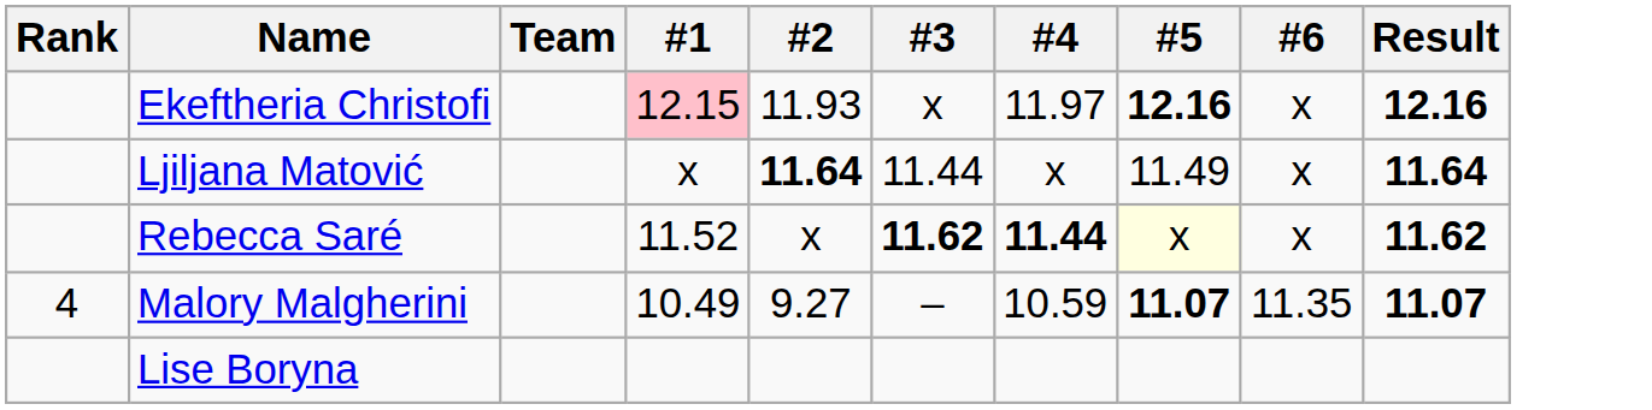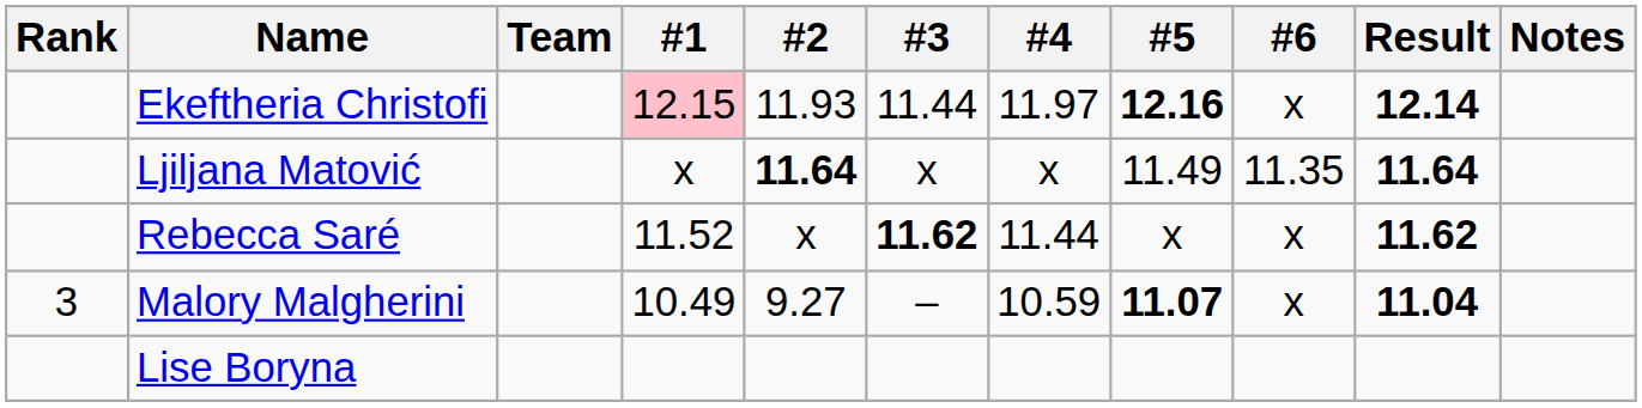+ column: Notes
Ekeftheria Christofi | #3: x -> 11.44
Ekeftheria Christofi | Result: 12.16 -> 12.14
Ljiljana Matović | #3: 11.44 -> x
Ljiljana Matović | #6: x -> 11.35
Rebecca Saré | #4: bold -> normal
Rebecca Saré | #5: lightyellow background -> no background
Malory Malgherini | Rank: 4 -> 3
Malory Malgherini | #6: 11.35 -> x
Malory Malgherini | Result: 11.07 -> 11.04
